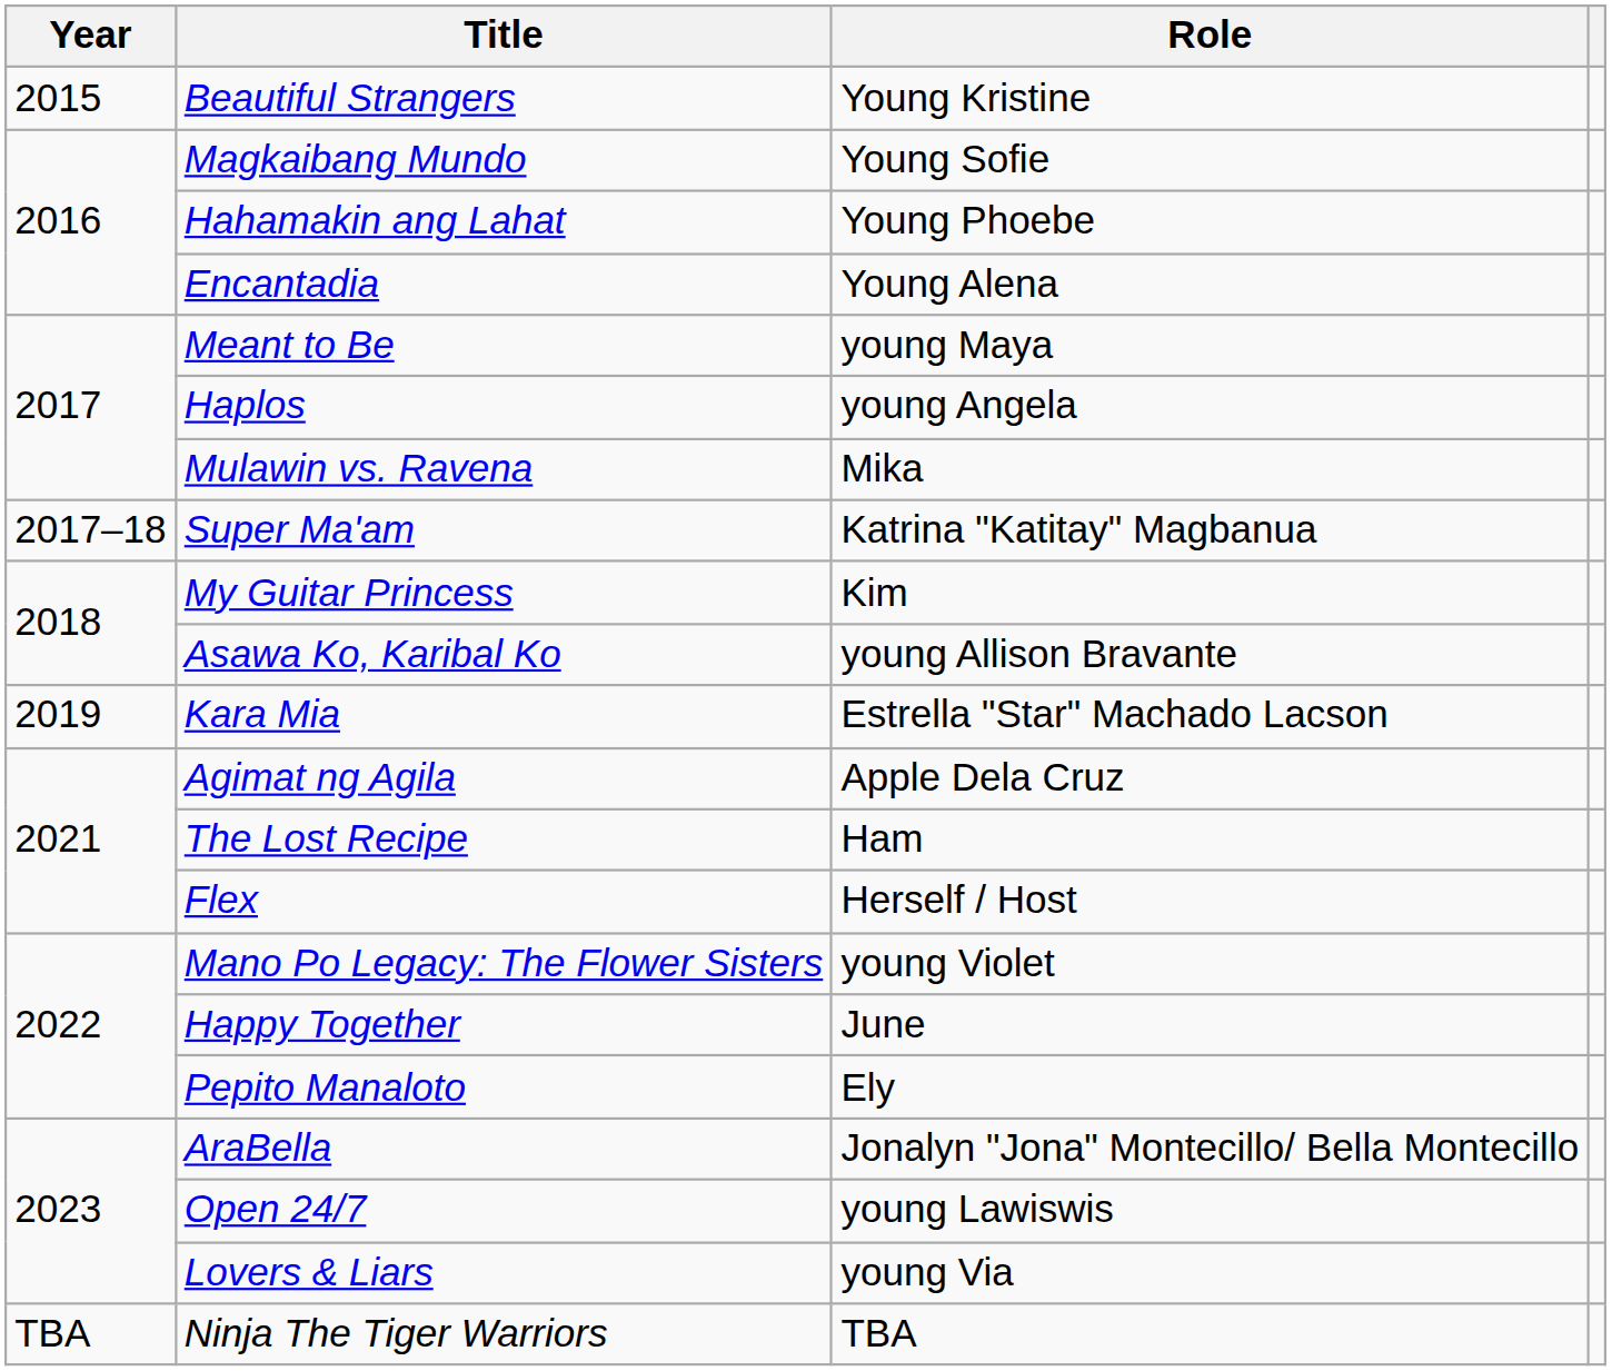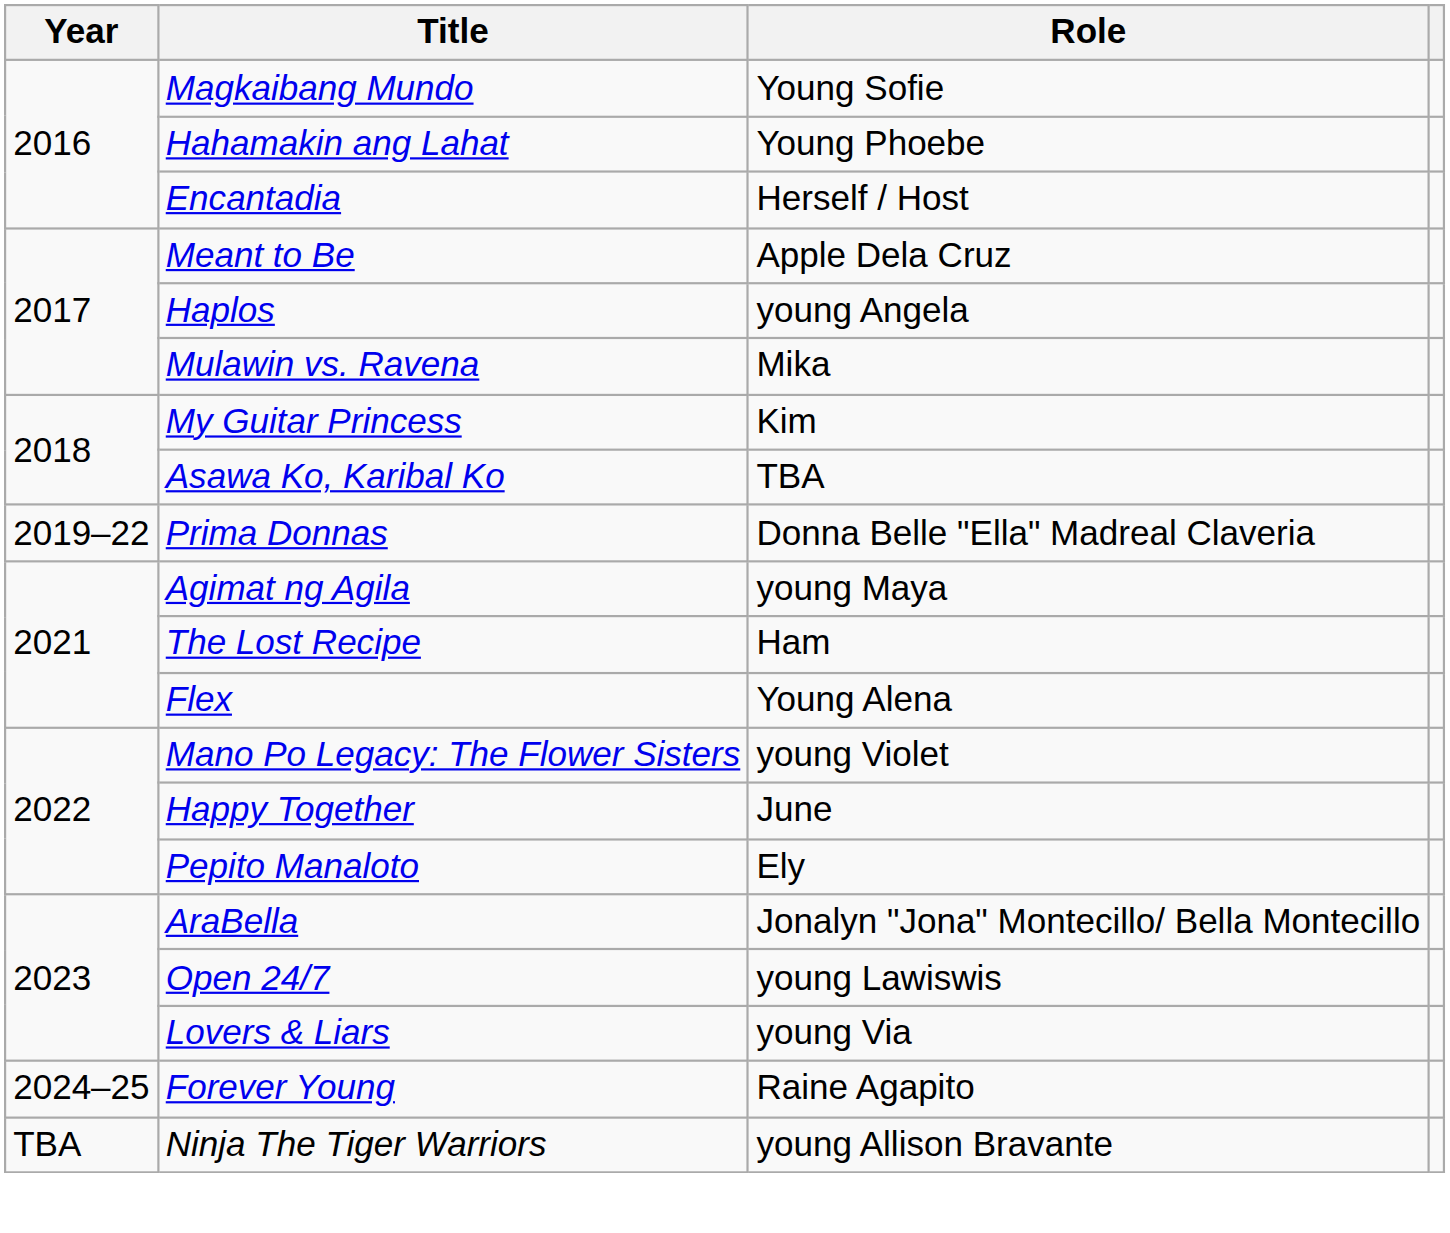- row: 2015 | Beautiful Strangers | Young Kristine
Encantadia | Role: Young Alena -> Herself / Host
Meant to Be | Role: young Maya -> Apple Dela Cruz
- row: 2017–18 | Super Ma'am | Katrina "Katitay" Magbanua
Asawa Ko, Karibal Ko | Role: young Allison Bravante -> TBA
- row: 2019 | Kara Mia | Estrella "Star" Machado Lacson
+ row: 2019–22 | Prima Donnas | Donna Belle "Ella" Madreal Claveria
Agimat ng Agila | Role: Apple Dela Cruz -> young Maya
Flex | Role: Herself / Host -> Young Alena
+ row: 2024–25 | Forever Young | Raine Agapito
Ninja The Tiger Warriors | Role: TBA -> young Allison Bravante
